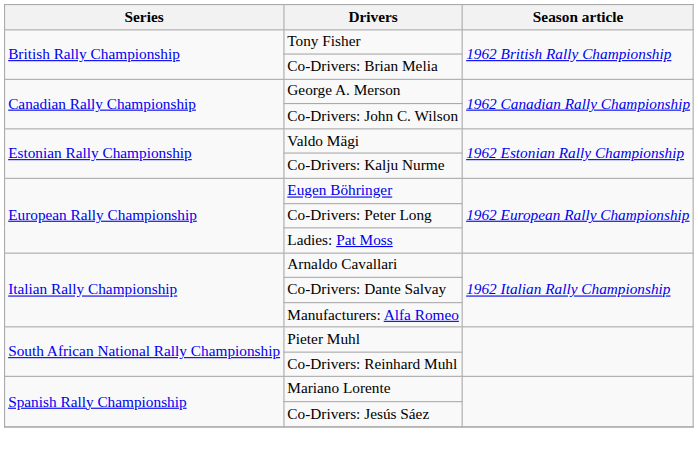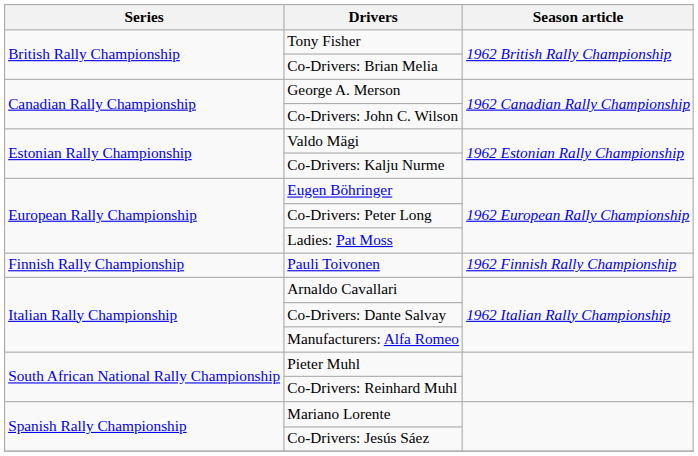+ row: Finnish Rally Championship | Pauli Toivonen | 1962 Finnish Rally Championship
